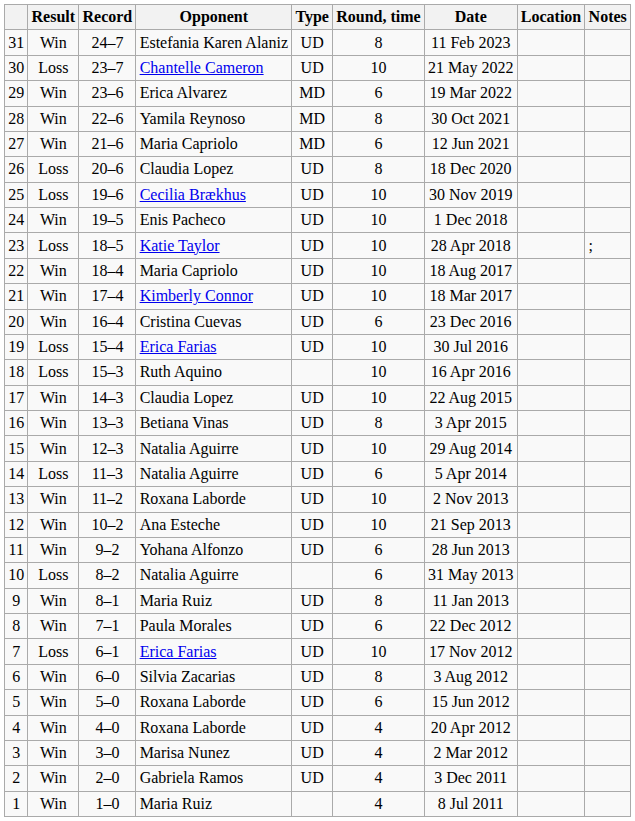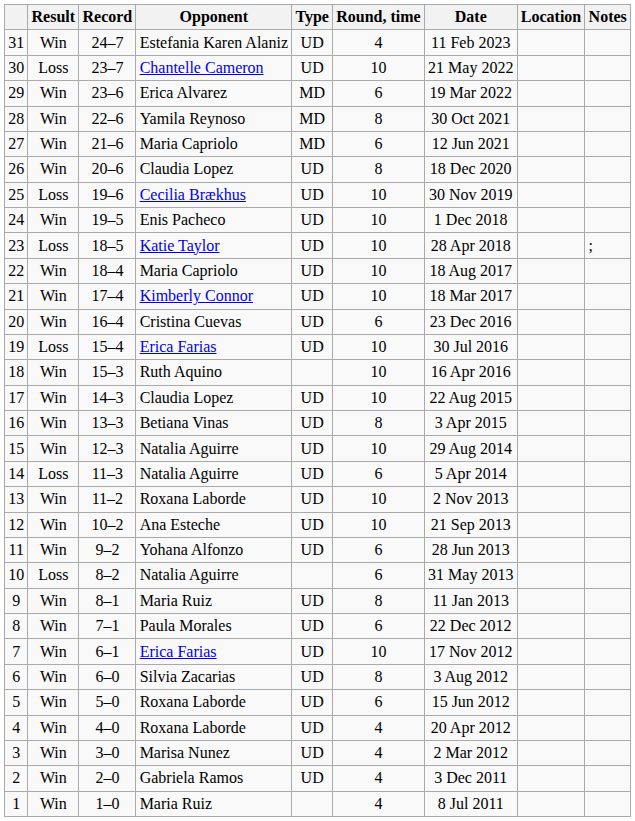31 | Round, time: 8 -> 4
26 | Result: Loss -> Win
18 | Result: Loss -> Win
7 | Result: Loss -> Win
